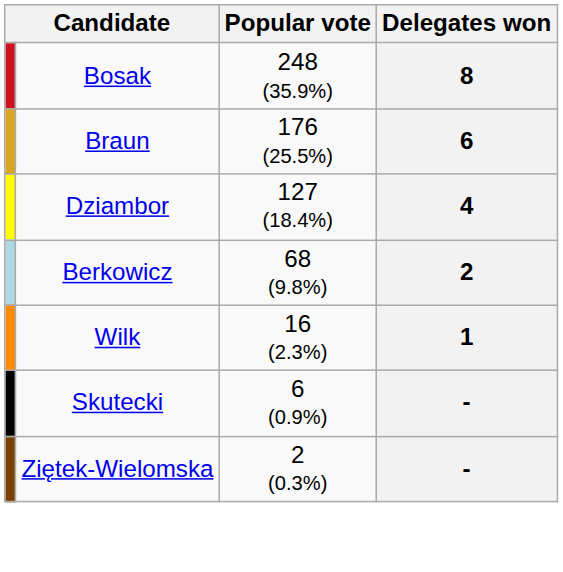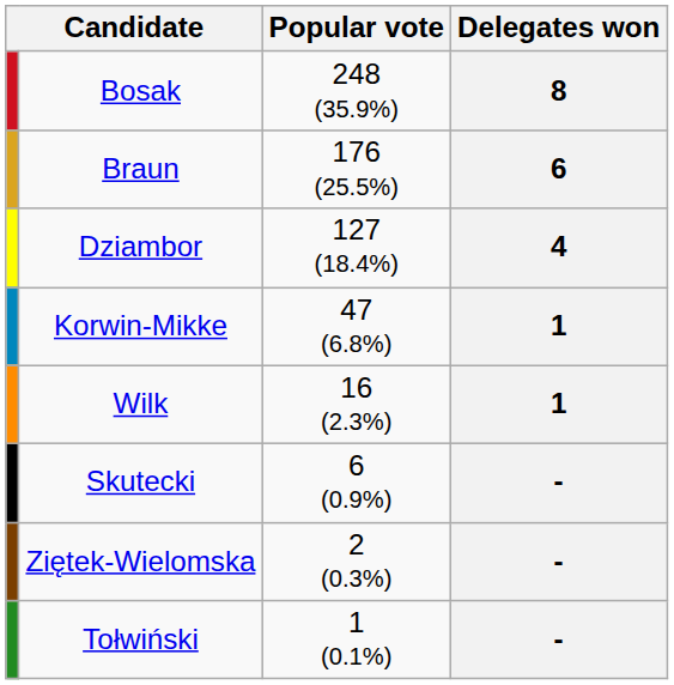- row: Berkowicz | 68 (9.8%) | 2
+ row: Korwin-Mikke | 47 (6.8%) | 1
+ row: Tołwiński | 1 (0.1%) | -
